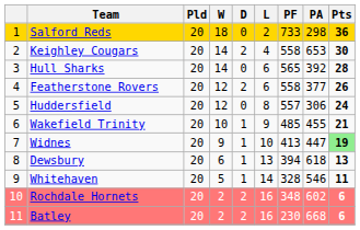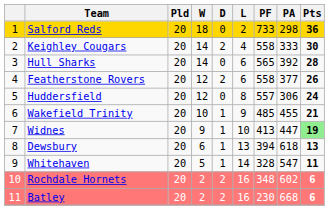Keighley Cougars | PA: 653 -> 333
Whitehaven | PA: 546 -> 547
